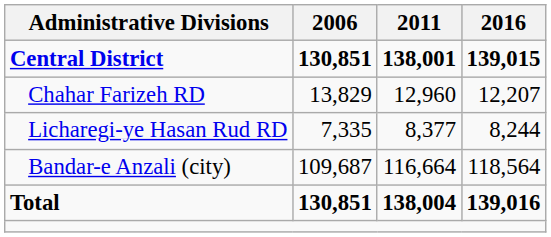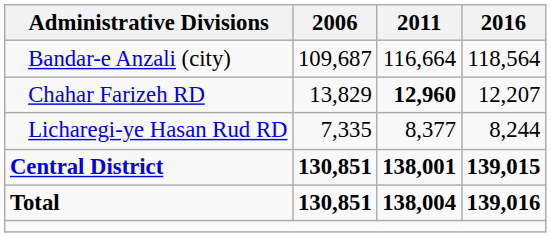rows swapped: Central District <-> Bandar-e Anzali (city)
Chahar Farizeh RD | 2011: normal -> bold
